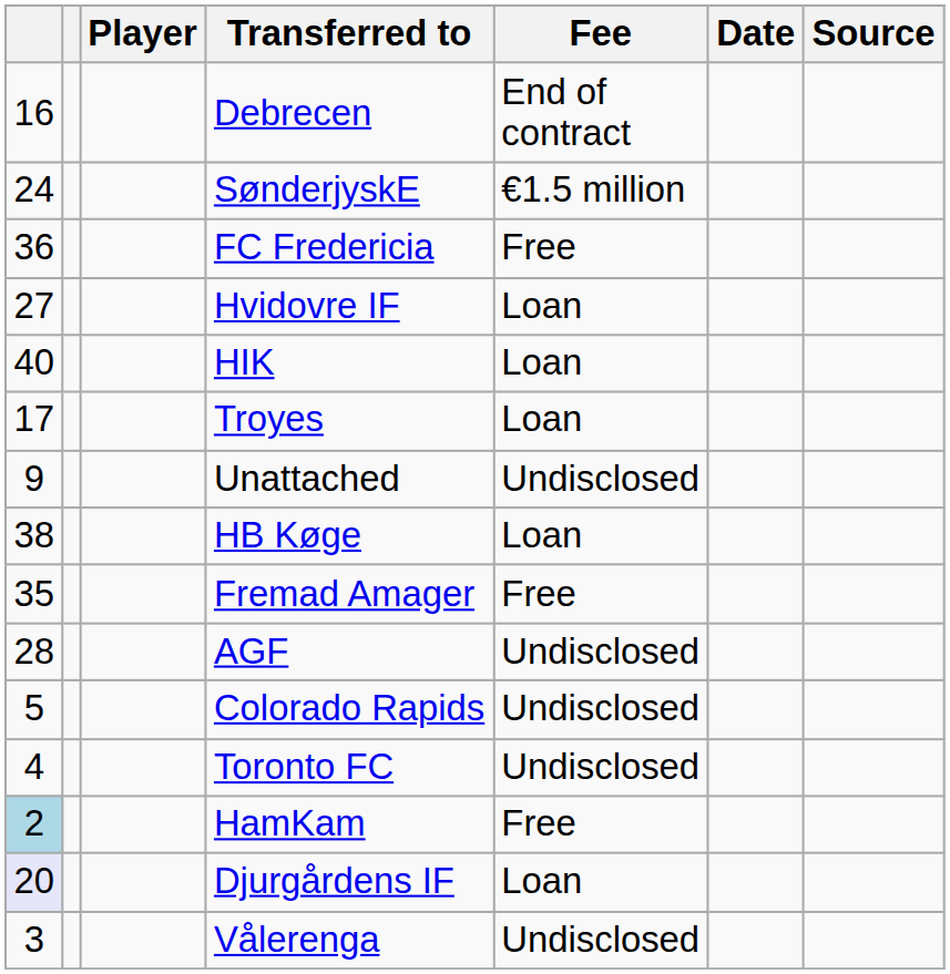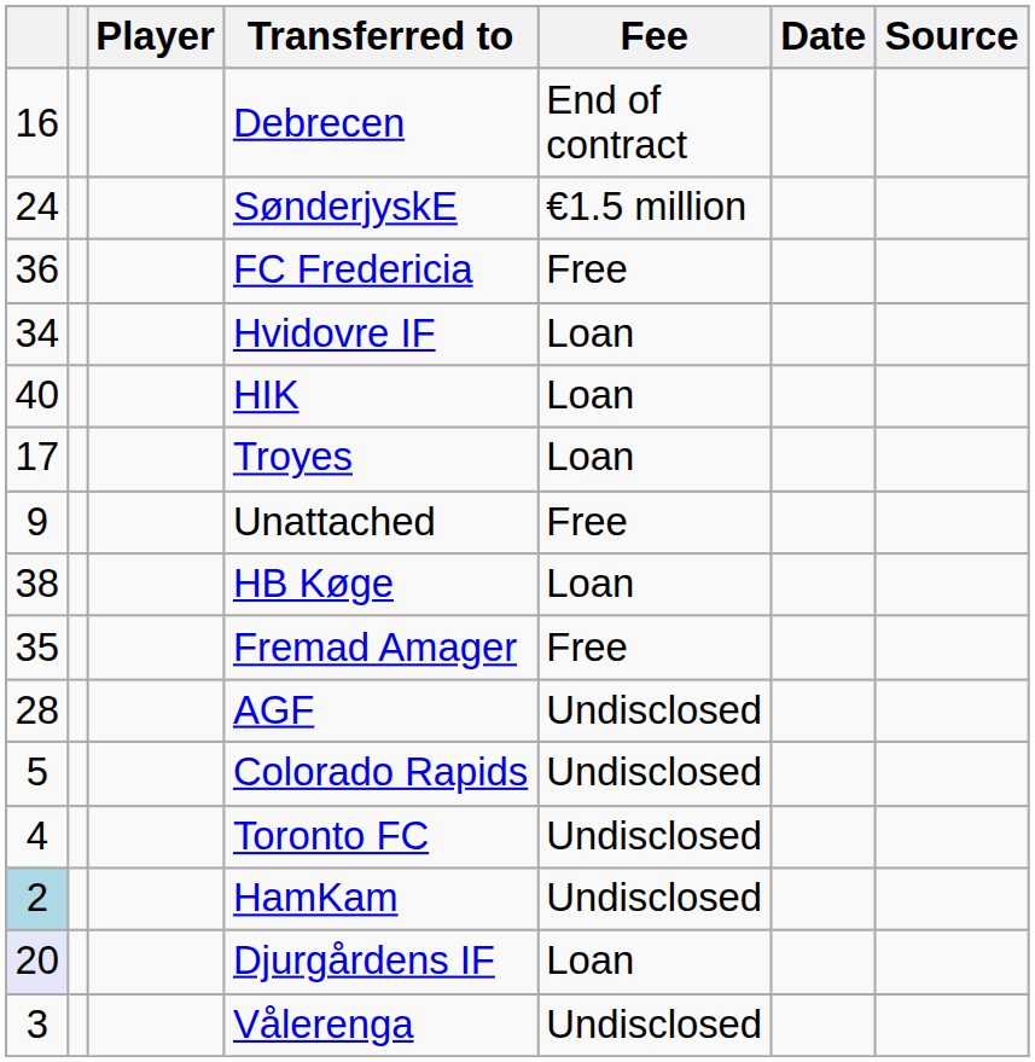Hvidovre IF | column 1: 27 -> 34
Unattached | Fee: Undisclosed -> Free
HamKam | Fee: Free -> Undisclosed
